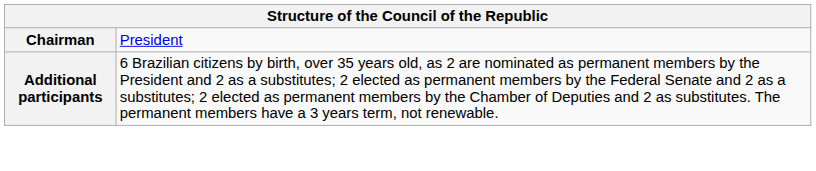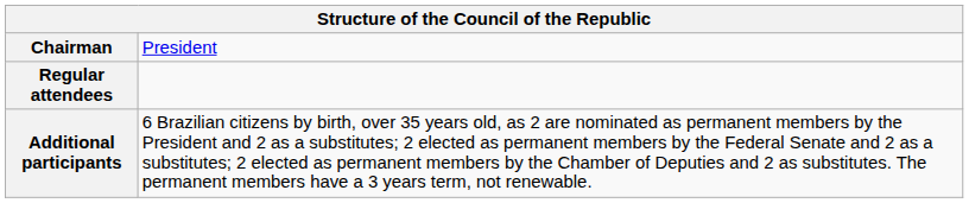+ row: Regular attendees
